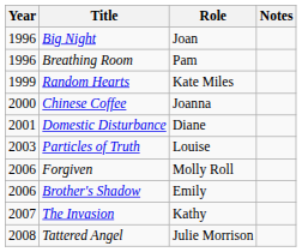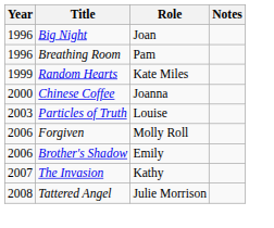- row: 2001 | Domestic Disturbance | Diane
